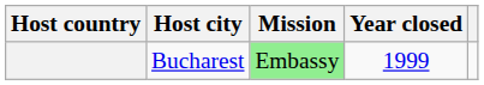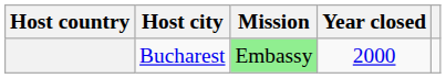Bucharest | Year closed: 1999 -> 2000
